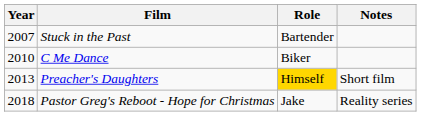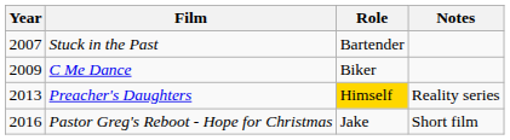C Me Dance | Year: 2010 -> 2009
Preacher's Daughters | Notes: Short film -> Reality series
Pastor Greg's Reboot - Hope for Christmas | Year: 2018 -> 2016
Pastor Greg's Reboot - Hope for Christmas | Notes: Reality series -> Short film
